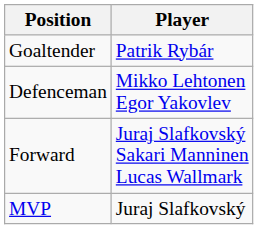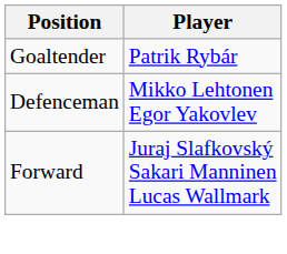- row: MVP | Juraj Slafkovský
